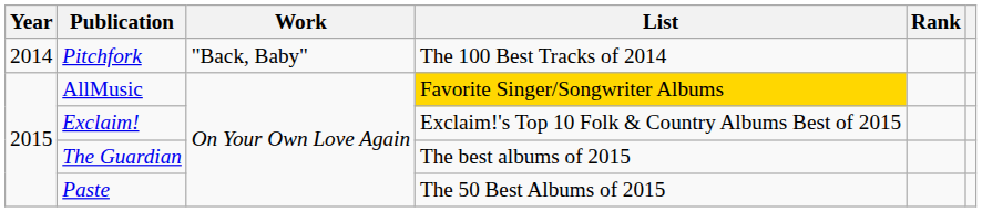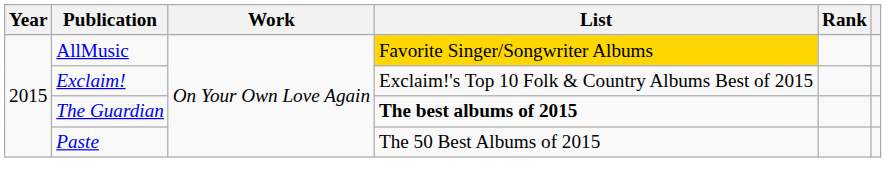- row: 2014 | Pitchfork | "Back, Baby" | The 100 Best Tracks of 2014
The Guardian | List: normal -> bold
